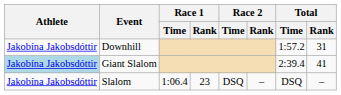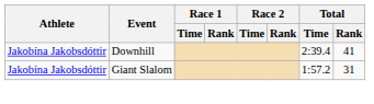Downhill | Total / Time: 1:57.2 -> 2:39.4
Downhill | Total / Rank: 31 -> 41
Giant Slalom | Athlete: lightblue background -> no background
Giant Slalom | Total / Time: 2:39.4 -> 1:57.2
Giant Slalom | Total / Rank: 41 -> 31
- row: Jakobína Jakobsdóttir | Slalom | 1:06.4 | 23 | DSQ | – | DSQ | –
